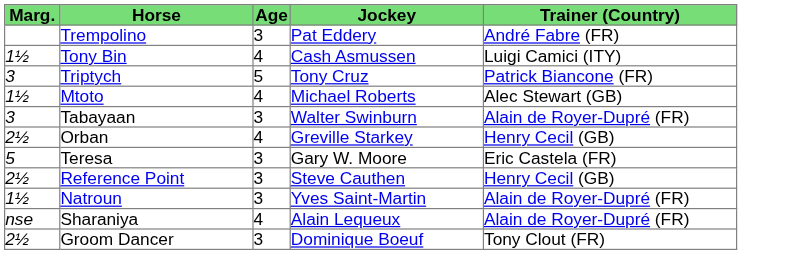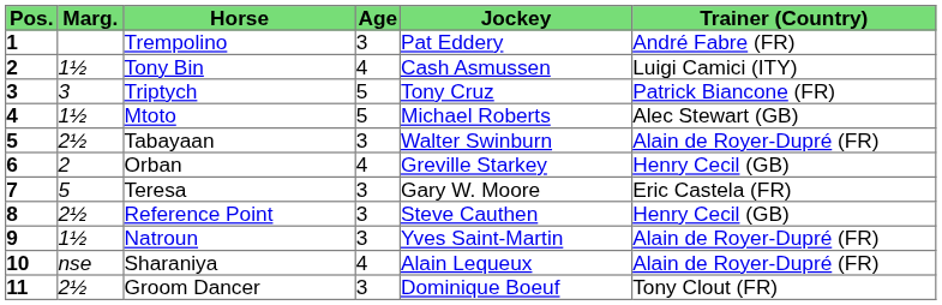+ column: Pos. | 1 | 2 | 3 | 4 | 5 | 6 | 7 | 8 | 9 | 10 | 11
Mtoto | Age: 4 -> 5
Tabayaan | Marg.: 3 -> 2½
Orban | Marg.: 2½ -> 2
